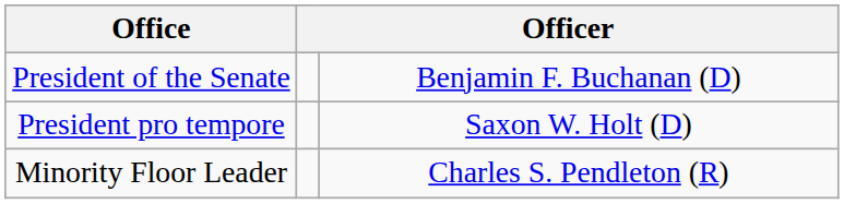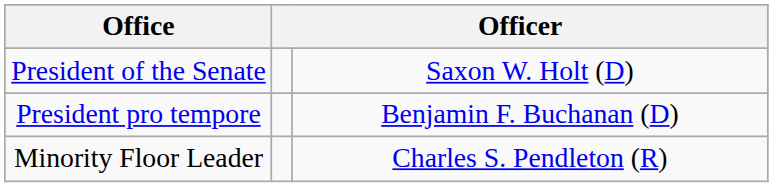President of the Senate | column 3: Benjamin F. Buchanan (D) -> Saxon W. Holt (D)
President pro tempore | column 3: Saxon W. Holt (D) -> Benjamin F. Buchanan (D)
